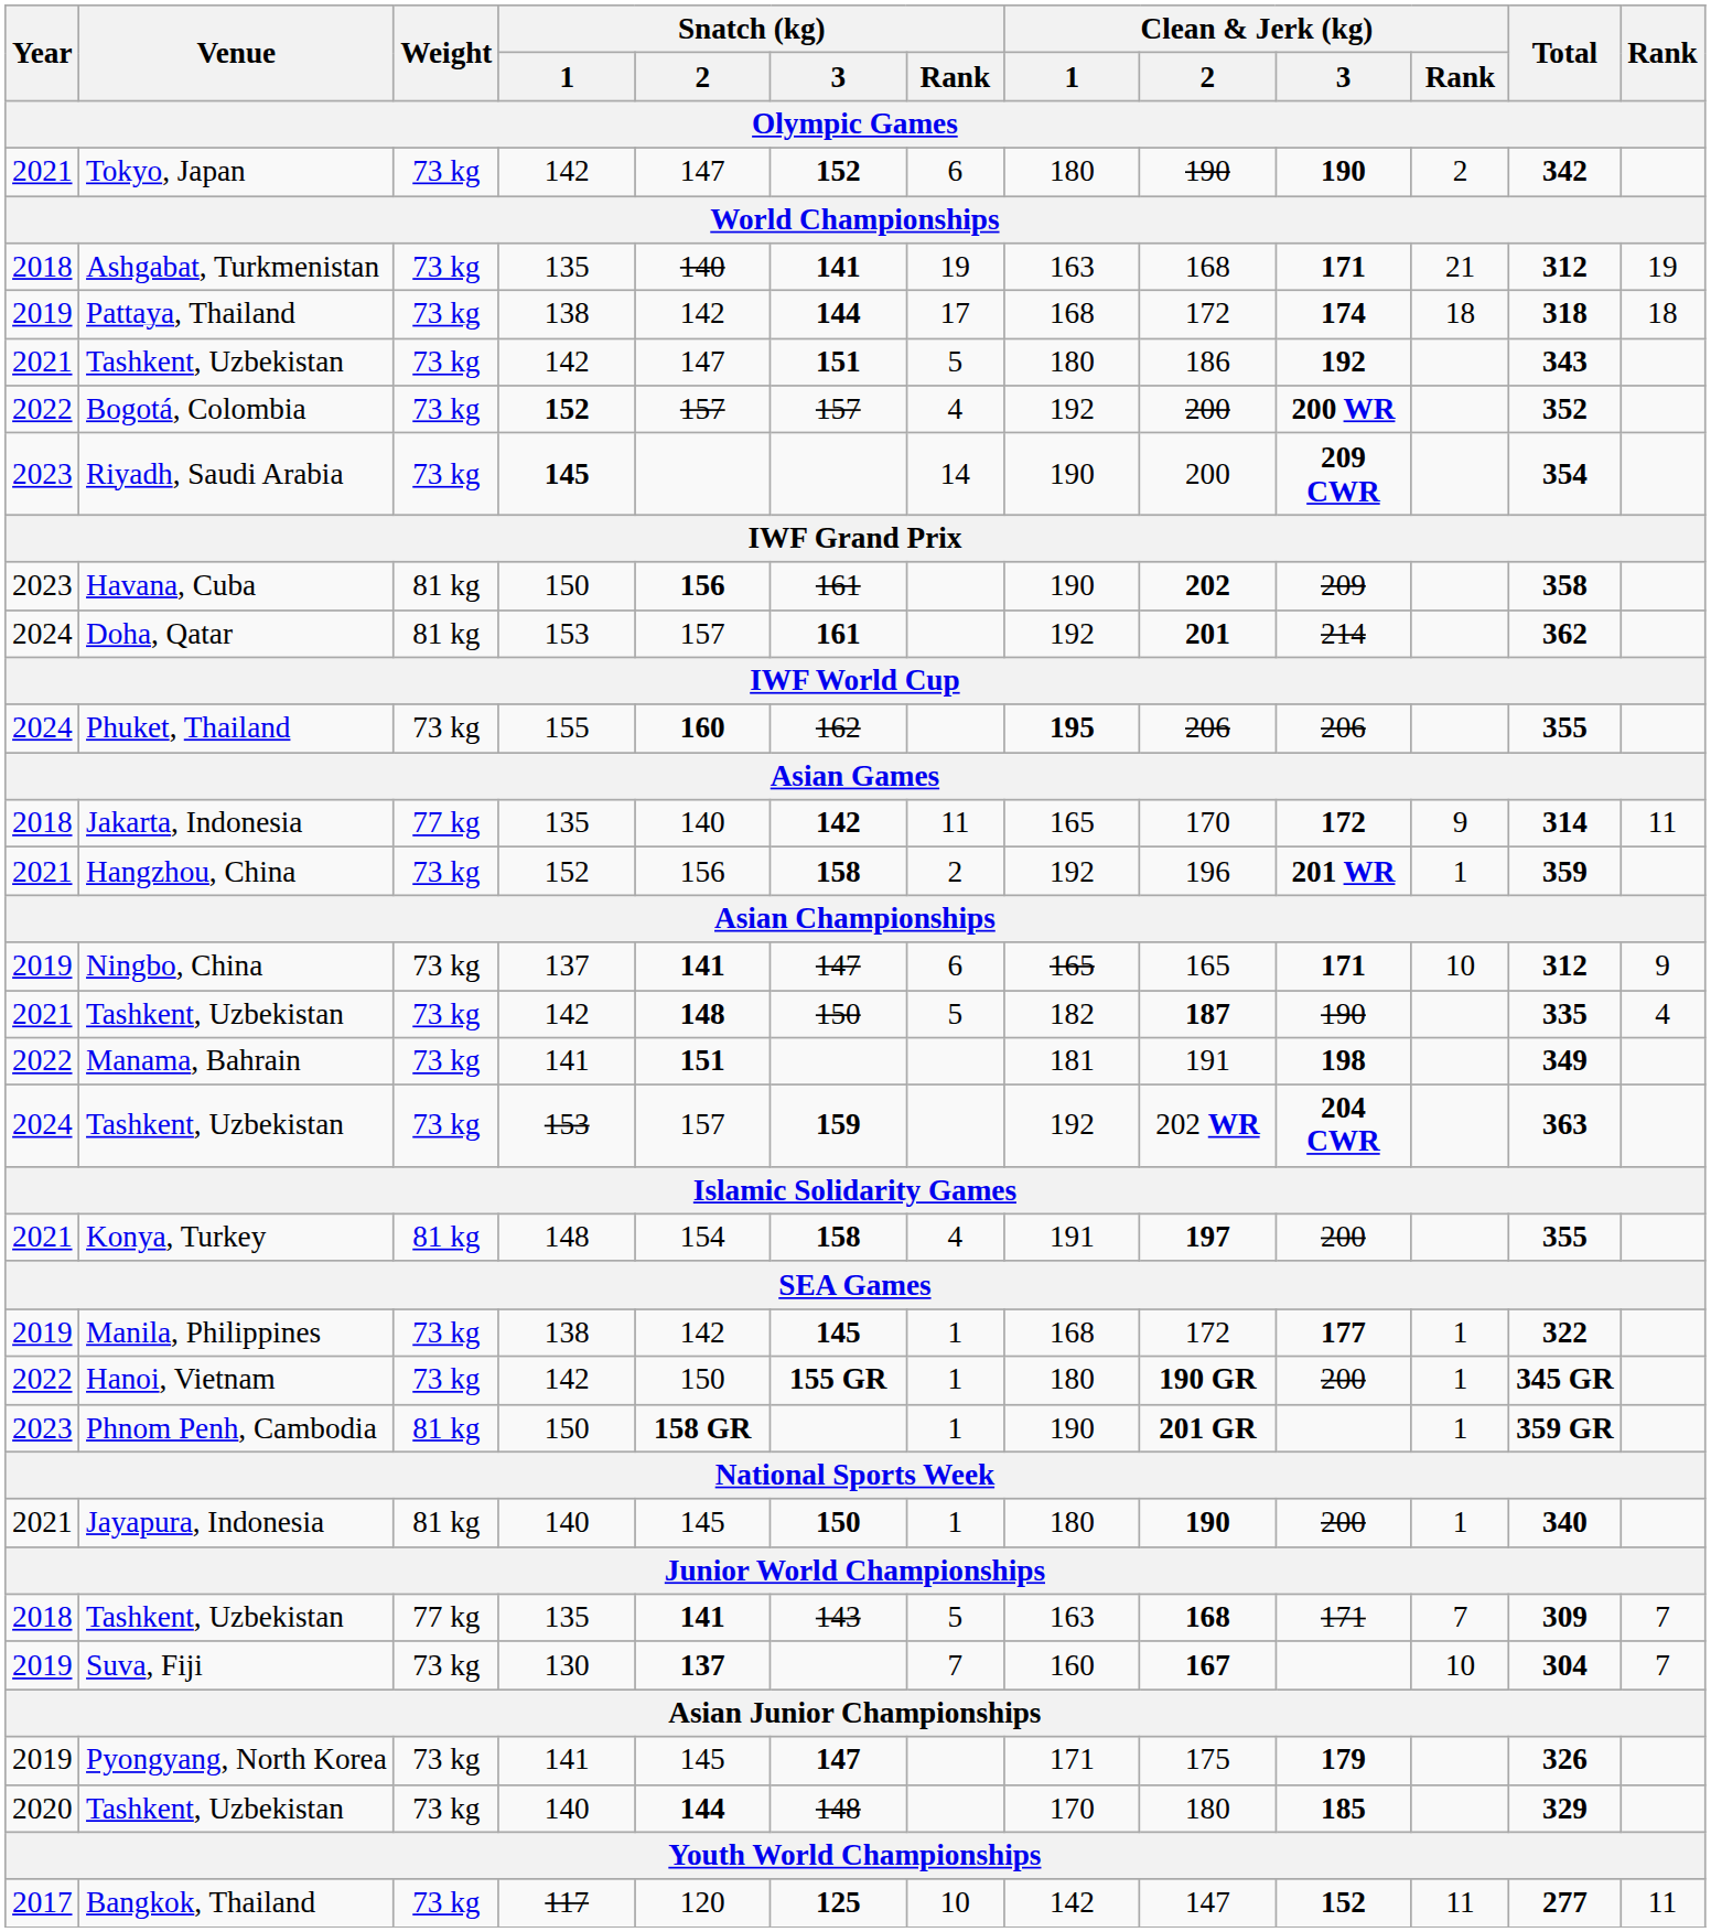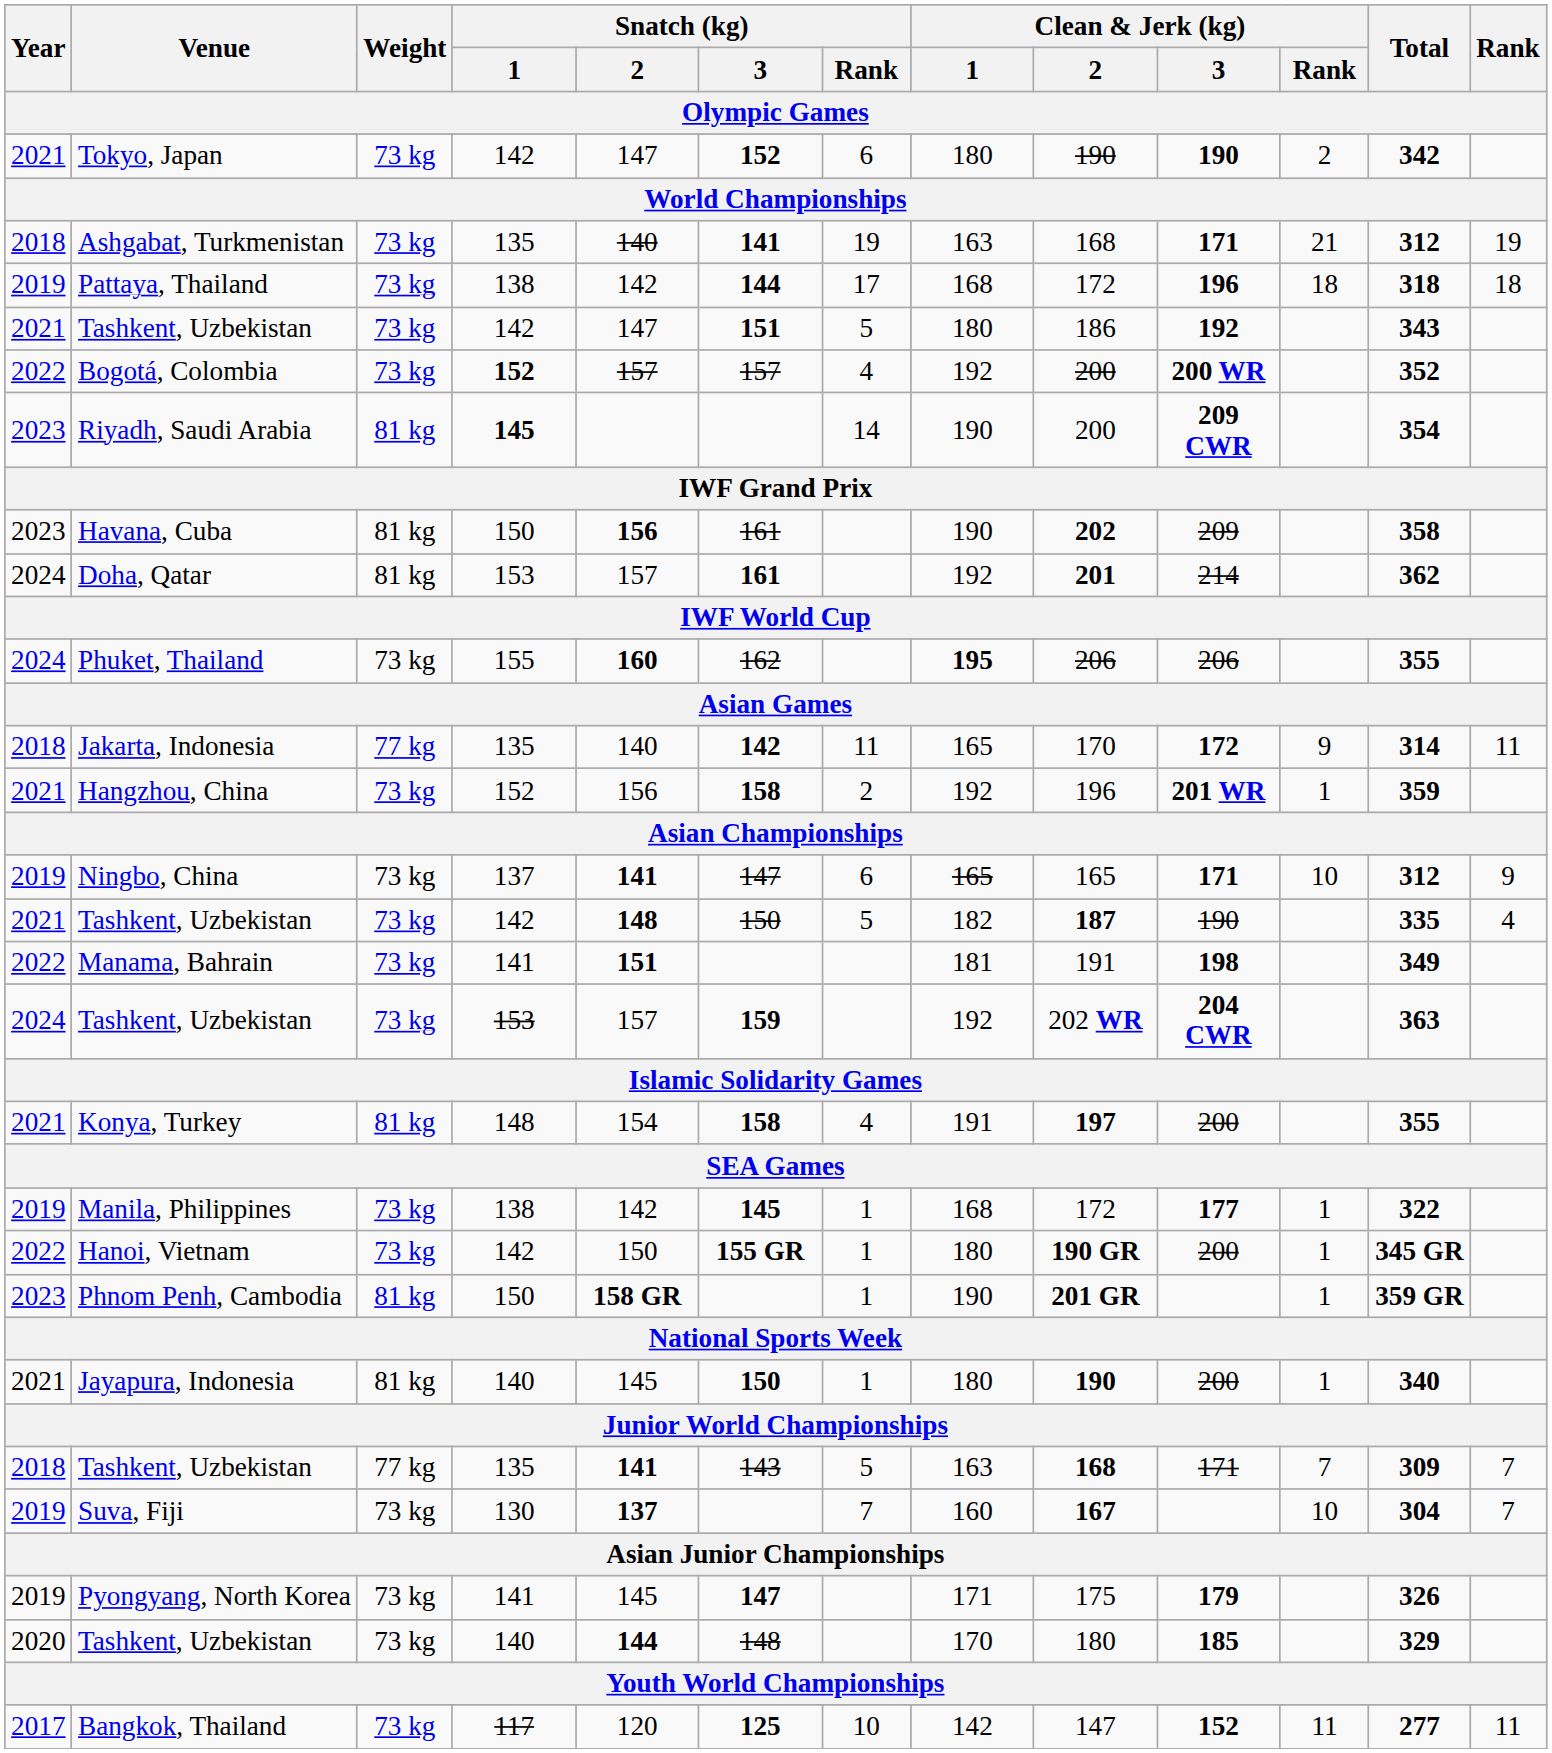Pattaya, Thailand | Clean & Jerk (kg) / 3: 174 -> 196
Riyadh, Saudi Arabia | Weight: 73 kg -> 81 kg
